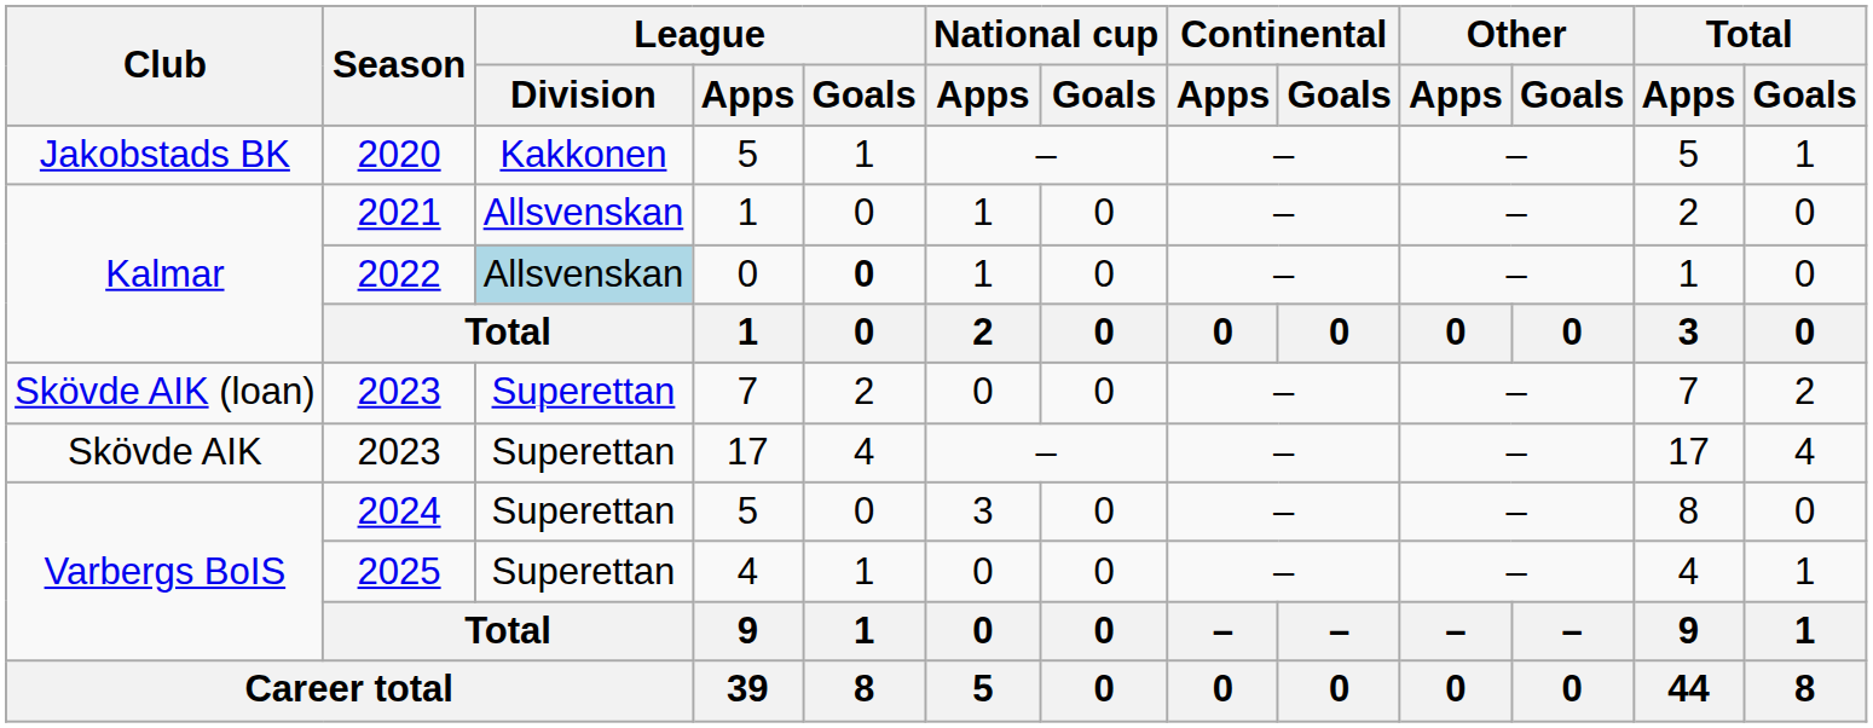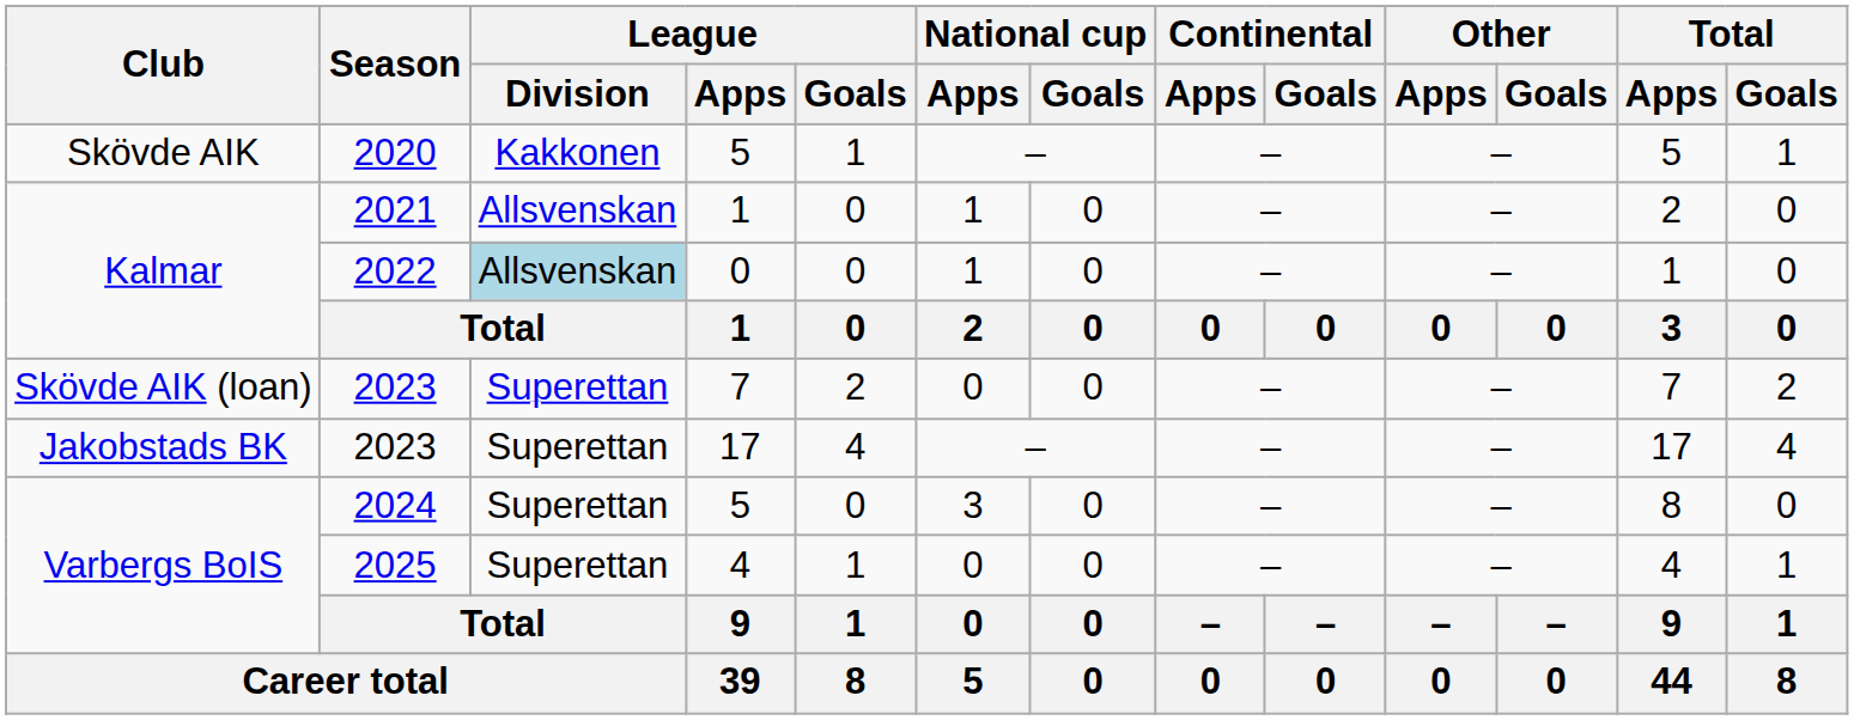2020 | Club: Jakobstads BK -> Skövde AIK
2022 | League / Goals: bold -> normal
2023 / 17 | Club: Skövde AIK -> Jakobstads BK
